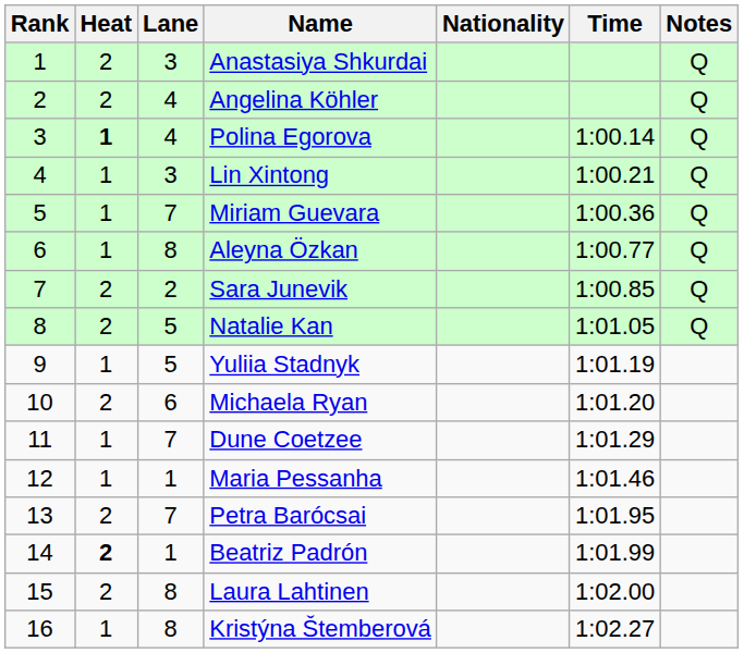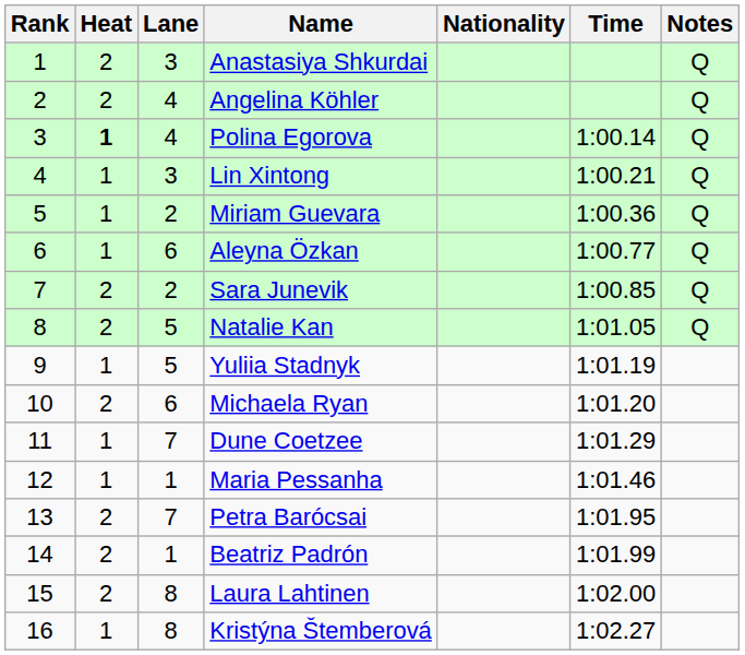Miriam Guevara | Lane: 7 -> 2
Aleyna Özkan | Lane: 8 -> 6
Beatriz Padrón | Heat: bold -> normal
